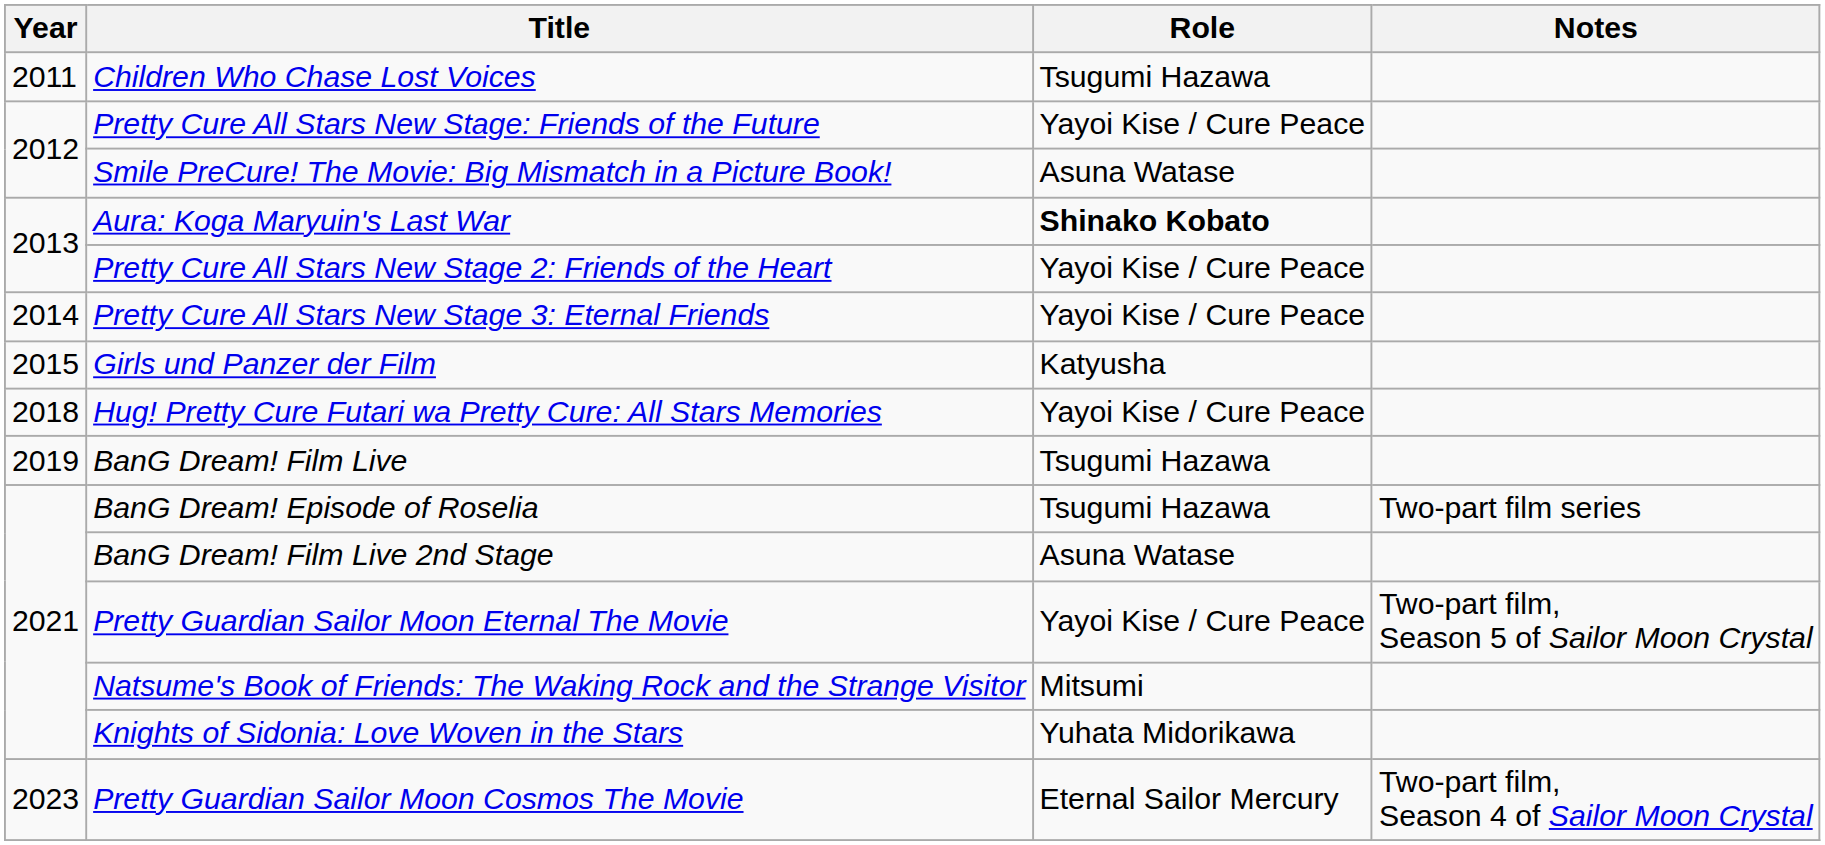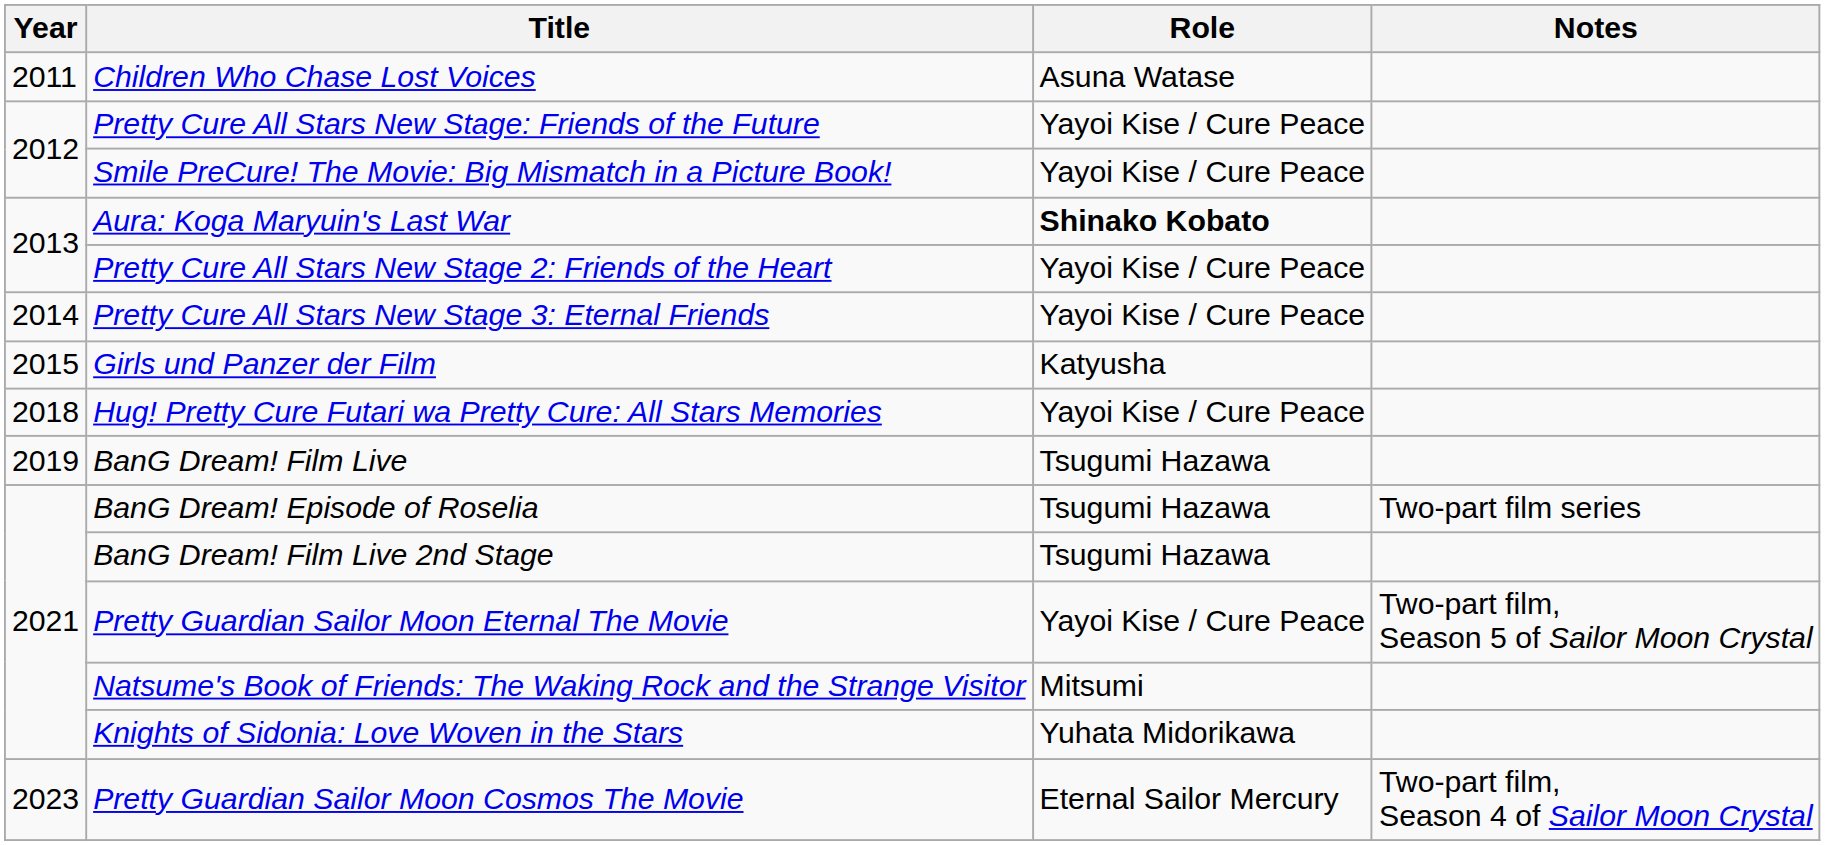Children Who Chase Lost Voices | Role: Tsugumi Hazawa -> Asuna Watase
Smile PreCure! The Movie: Big Mismatch in a Picture Book! | Role: Asuna Watase -> Yayoi Kise / Cure Peace
BanG Dream! Film Live 2nd Stage | Role: Asuna Watase -> Tsugumi Hazawa
